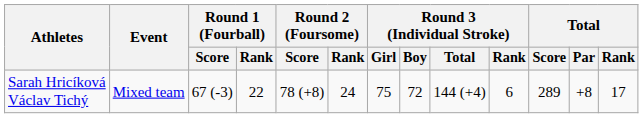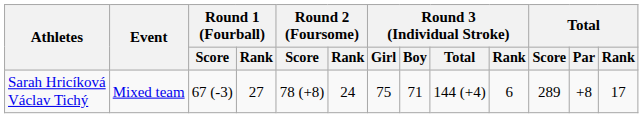Sarah Hricíková Václav Tichý | Round 1 (Fourball) / Rank: 22 -> 27
Sarah Hricíková Václav Tichý | Round 3 (Individual Stroke) / Boy: 72 -> 71
